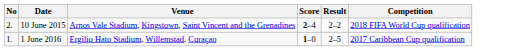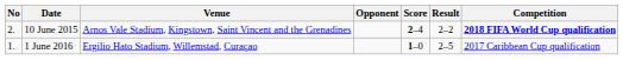+ column: Opponent
10 June 2015 | Competition: normal -> bold
